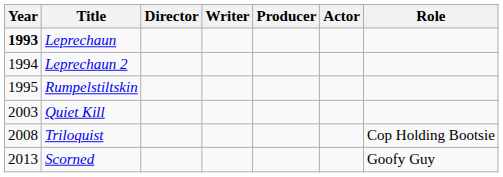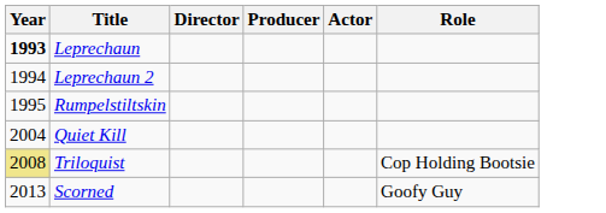- column: Writer
Quiet Kill | Year: 2003 -> 2004
Triloquist | Year: no background -> khaki background
